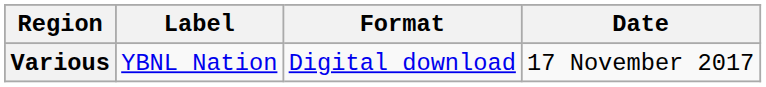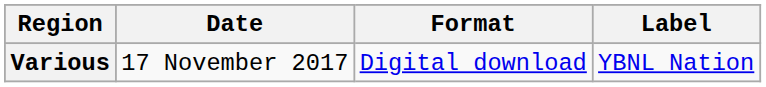columns swapped: Date <-> Label
